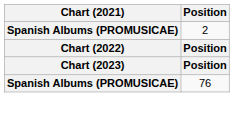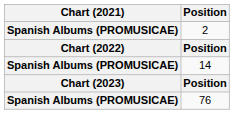+ row: Spanish Albums (PROMUSICAE) | 14
